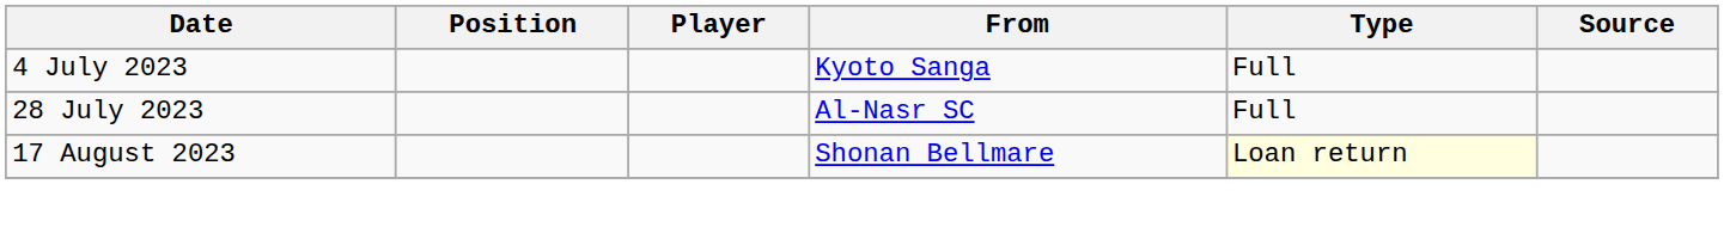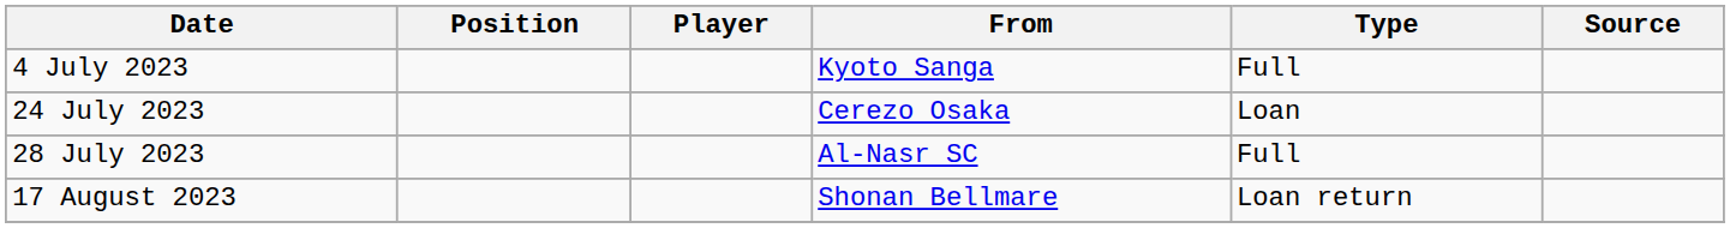+ row: 24 July 2023 | Cerezo Osaka | Loan
17 August 2023 | Type: lightyellow background -> no background
